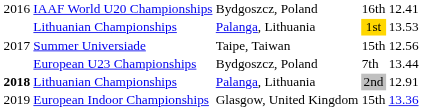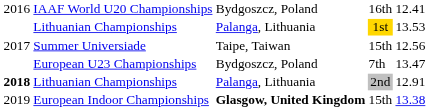European U23 Championships | column 5: 13.44 -> 13.47
European Indoor Championships | column 3: normal -> bold
European Indoor Championships | column 5: 13.36 -> 13.38
